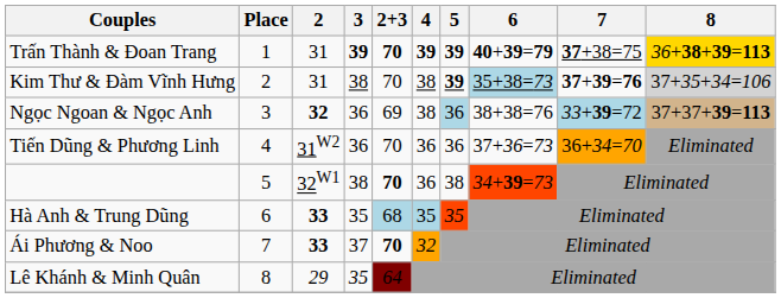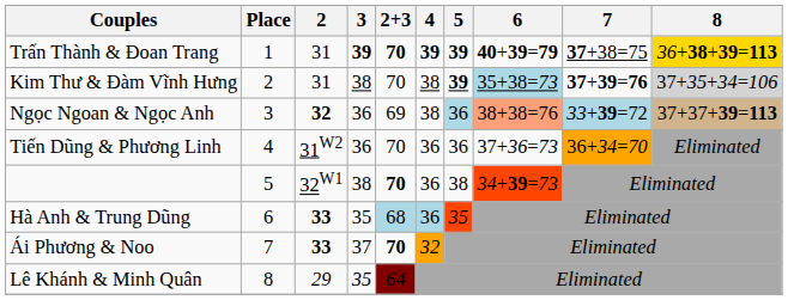Ngọc Ngoan & Ngọc Anh | 6: no background -> lightsalmon background
Hà Anh & Trung Dũng | 4: 35 -> 36
